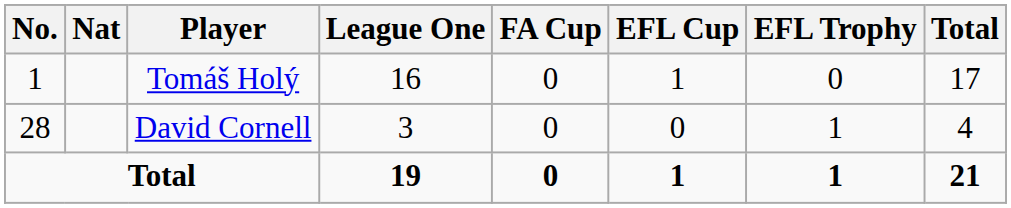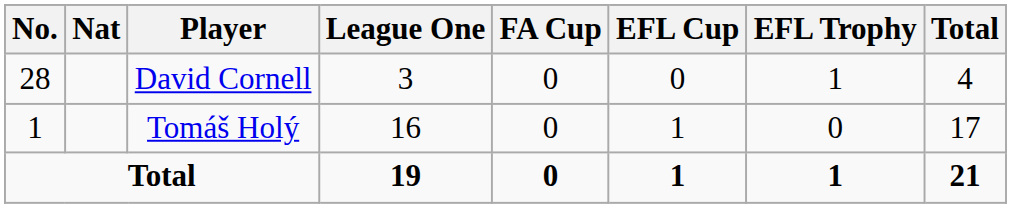rows swapped: Tomáš Holý <-> David Cornell
